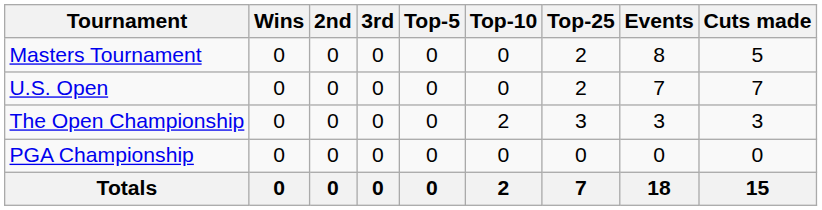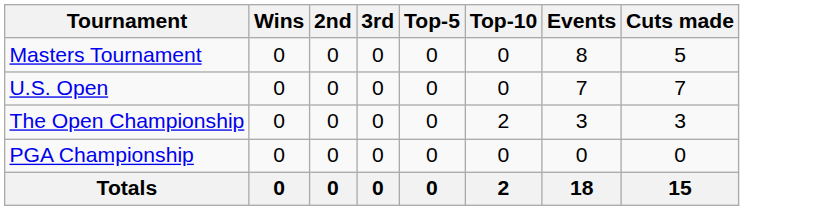- column: Top-25 | 2 | 2 | 3 | 0 | 7
